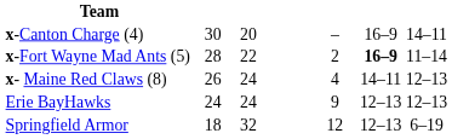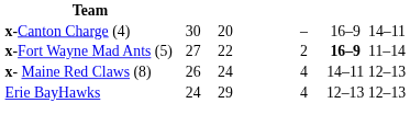x-Fort Wayne Mad Ants (5) | column 2: 28 -> 27
Erie BayHawks | column 3: 24 -> 29
Erie BayHawks | column 5: 9 -> 4
- row: Springfield Armor | 18 | 32 | 12 | 12–13 | 6–19
